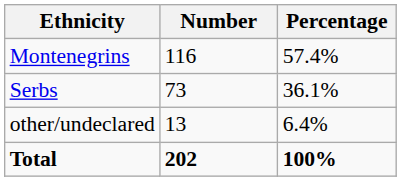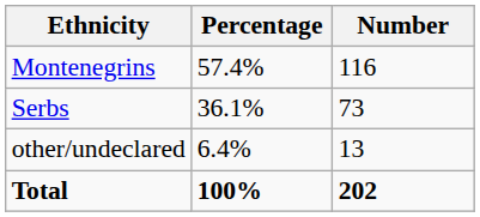columns swapped: Number <-> Percentage
